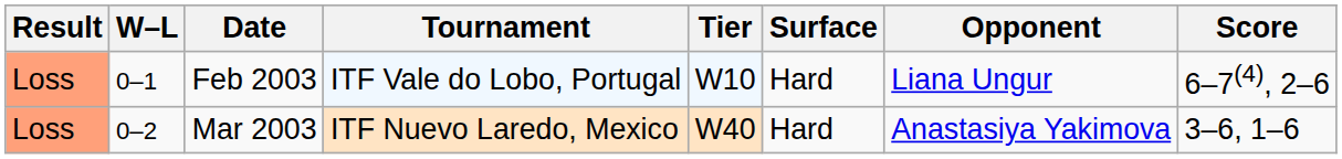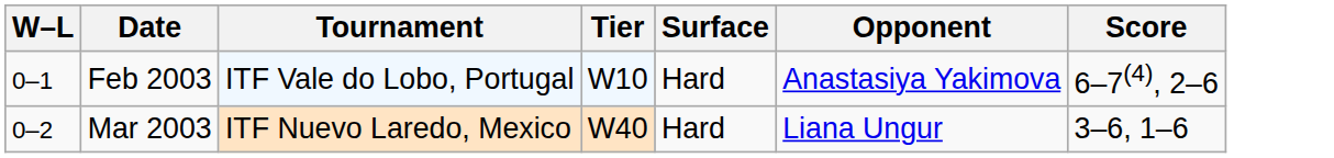- column: Result | Loss | Loss
Feb 2003 | Opponent: Liana Ungur -> Anastasiya Yakimova
Mar 2003 | Opponent: Anastasiya Yakimova -> Liana Ungur
